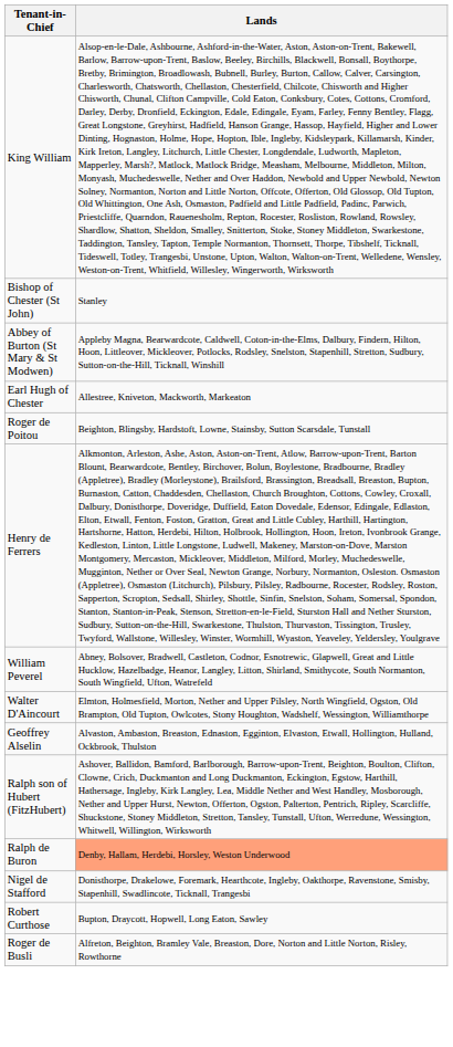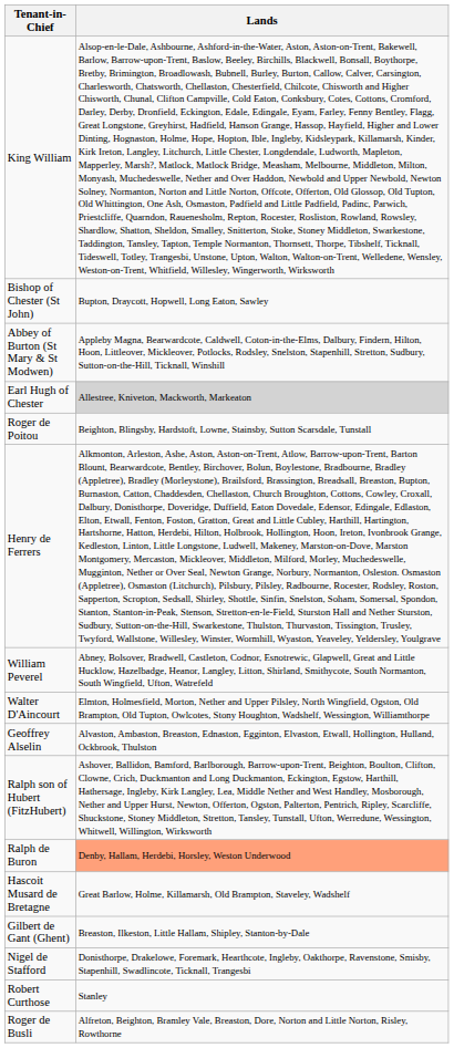Bishop of Chester (St John) | Lands: Stanley -> Bupton, Draycott, Hopwell, Long Eaton, Sawley
Earl Hugh of Chester | Lands: no background -> lightgrey background
+ row: Hascoit Musard de Bretagne | Great Barlow, Holme, Killamarsh, Old Brampton, Staveley, Wadshelf
+ row: Gilbert de Gant (Ghent) | Breaston, Ilkeston, Little Hallam, Shipley, Stanton-by-Dale
Robert Curthose | Lands: Bupton, Draycott, Hopwell, Long Eaton, Sawley -> Stanley
